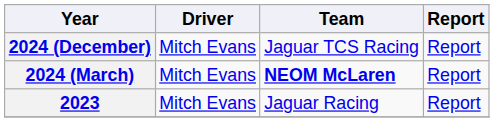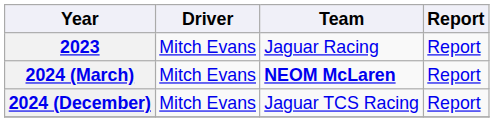rows swapped: 2023 <-> 2024 (December)
